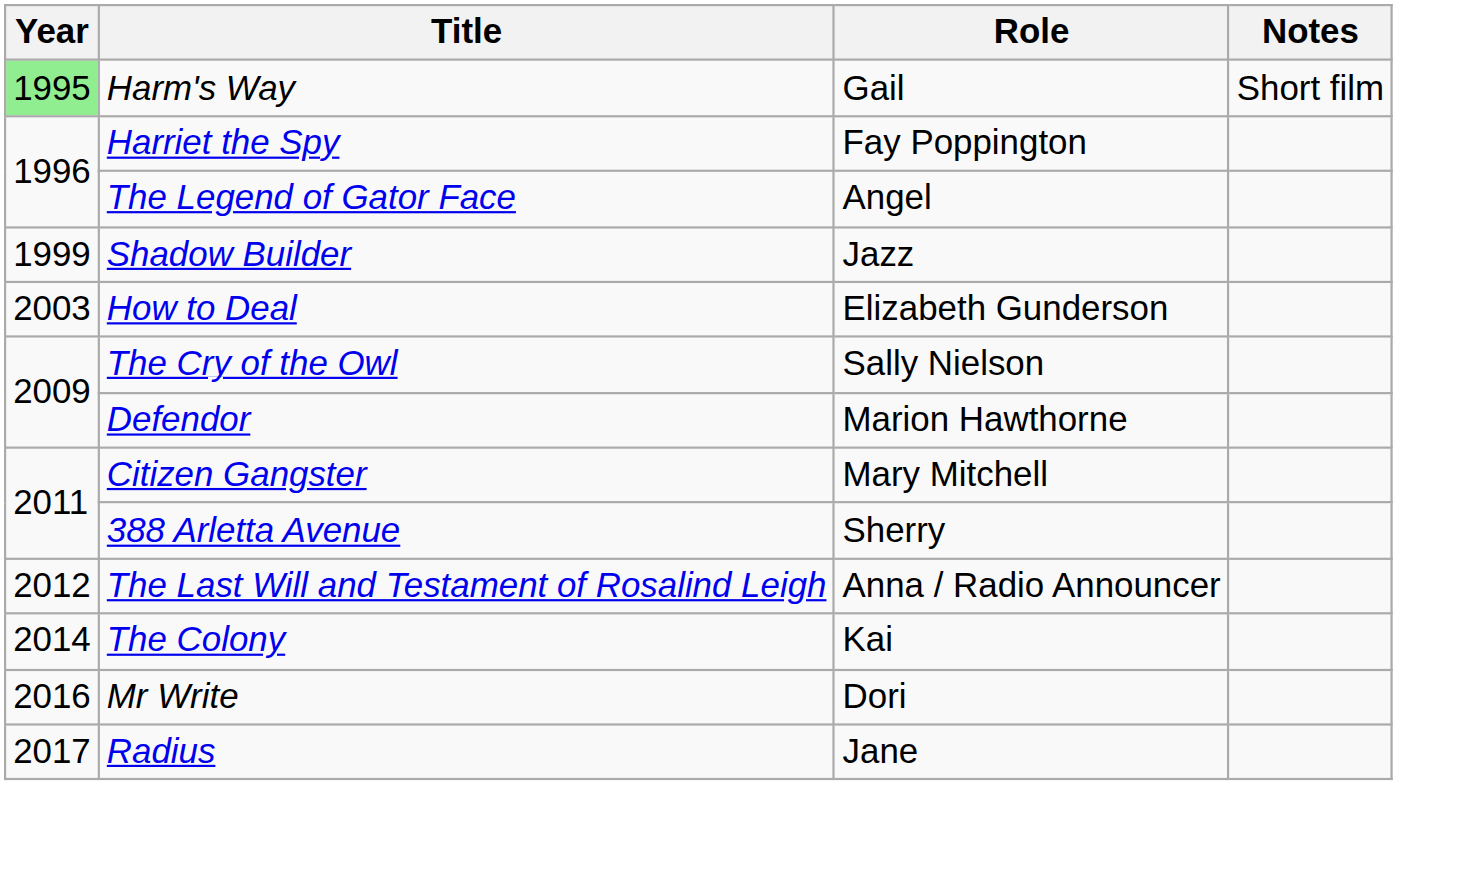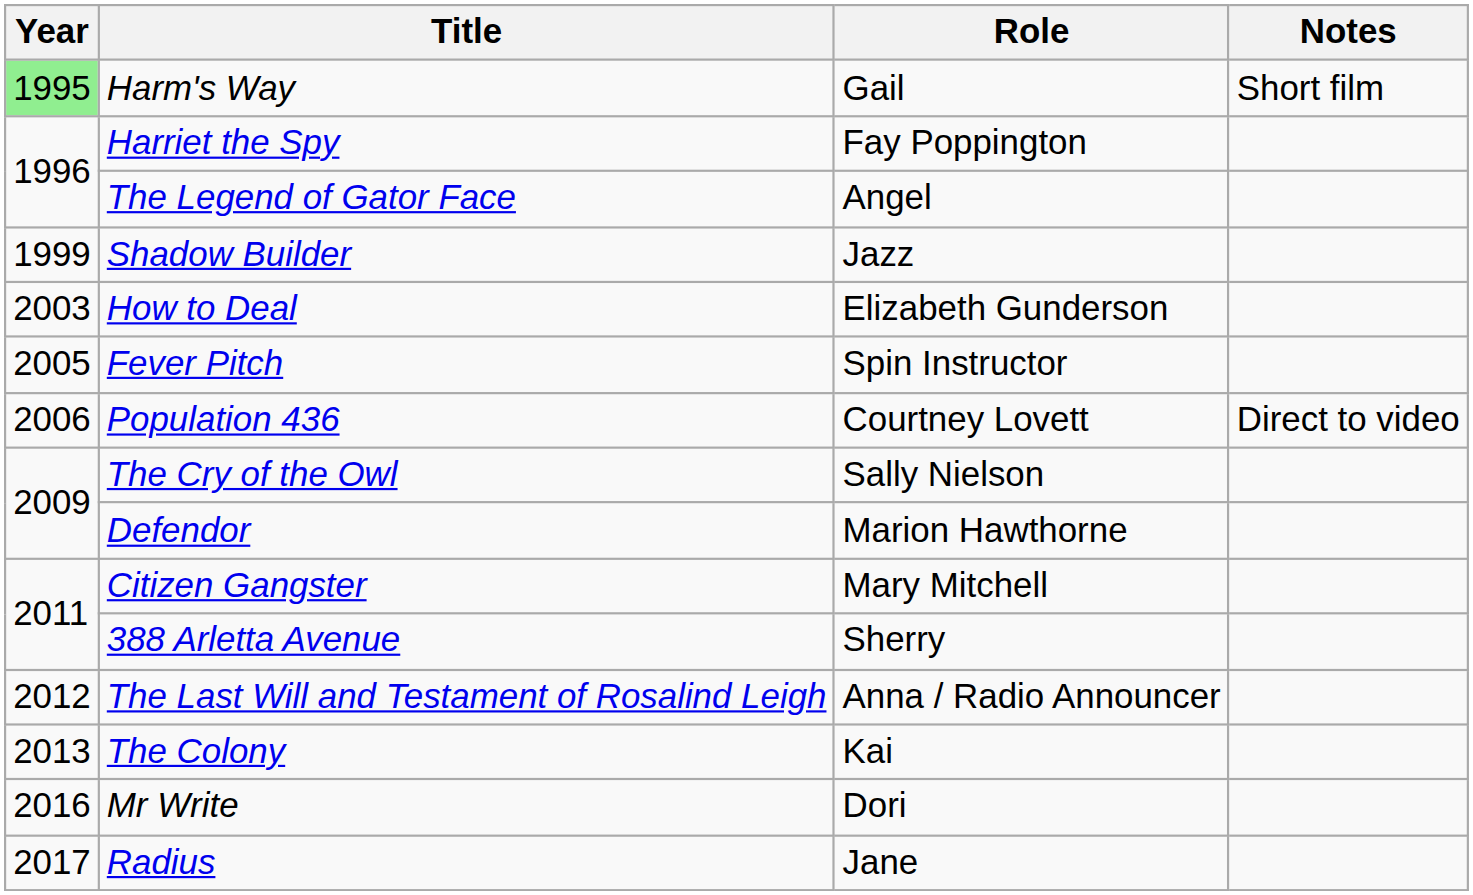+ row: 2005 | Fever Pitch | Spin Instructor
+ row: 2006 | Population 436 | Courtney Lovett | Direct to video
The Colony | Year: 2014 -> 2013
